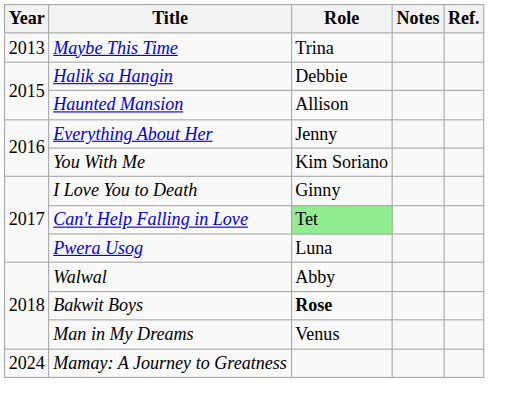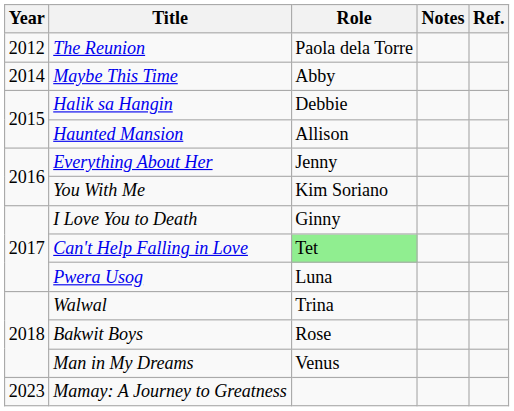+ row: 2012 | The Reunion | Paola dela Torre
Maybe This Time | Year: 2013 -> 2014
Maybe This Time | Role: Trina -> Abby
Walwal | Role: Abby -> Trina
Bakwit Boys | Role: bold -> normal
Mamay: A Journey to Greatness | Year: 2024 -> 2023
